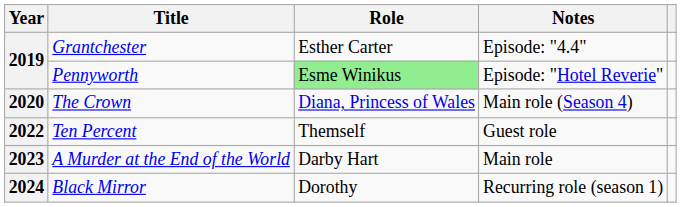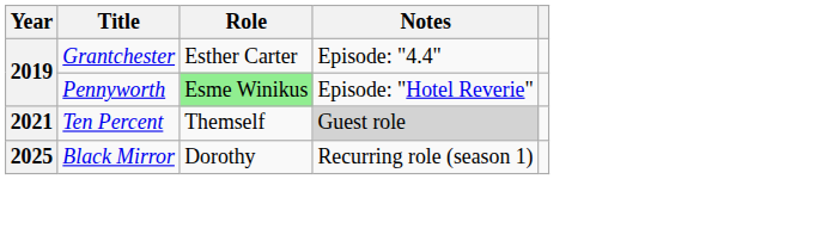- row: 2020 | The Crown | Diana, Princess of Wales | Main role (Season 4)
Ten Percent | Year: 2022 -> 2021
Ten Percent | Notes: no background -> lightgrey background
- row: 2023 | A Murder at the End of the World | Darby Hart | Main role
Black Mirror | Year: 2024 -> 2025
